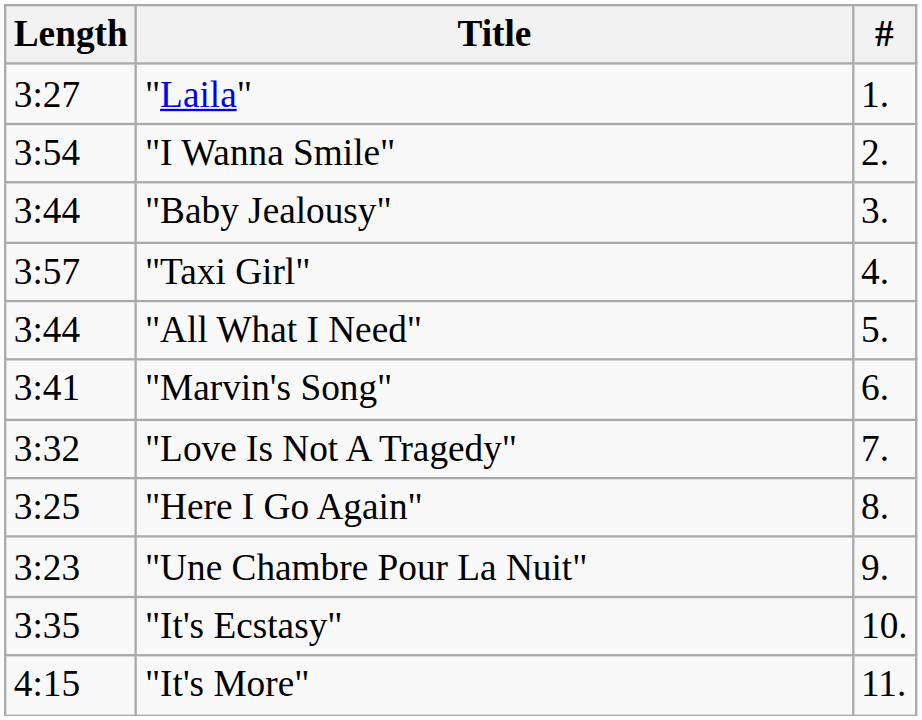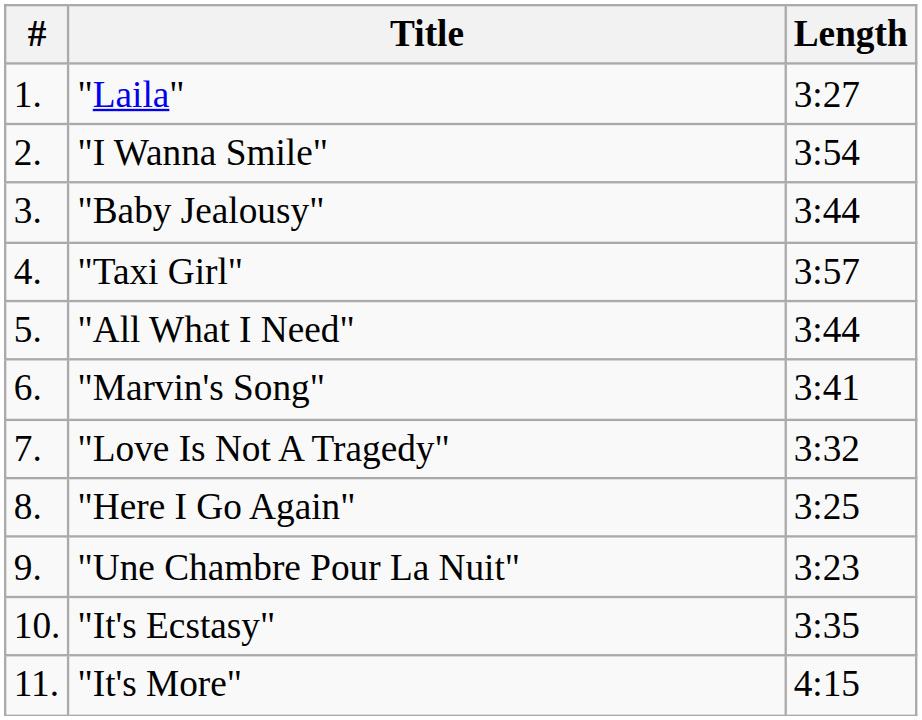columns swapped: # <-> Length
